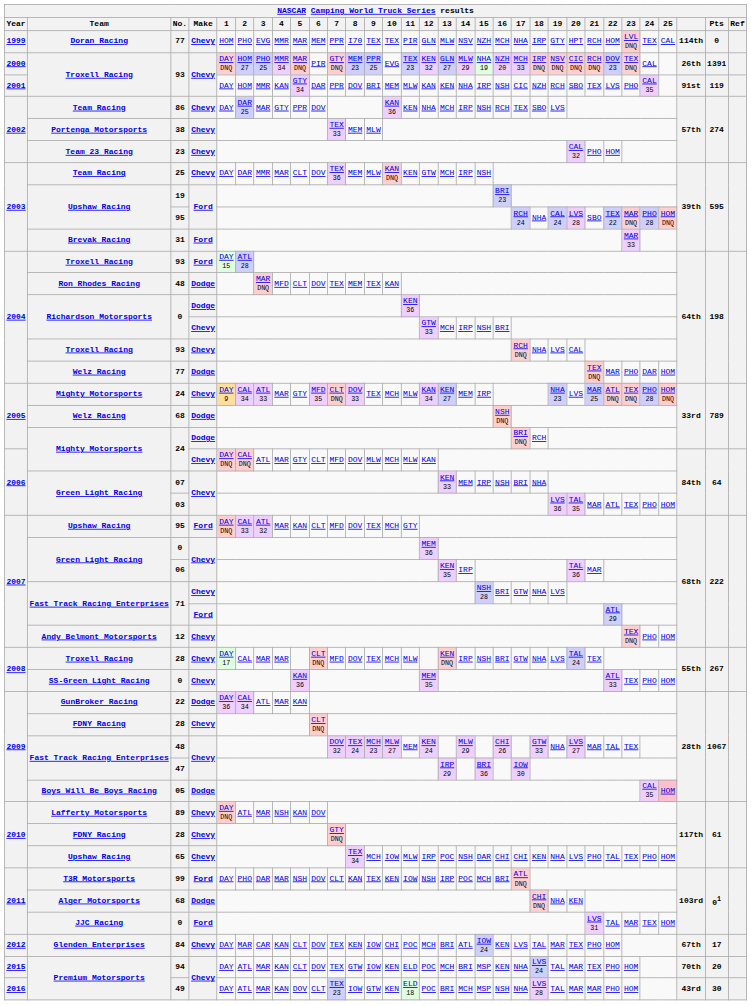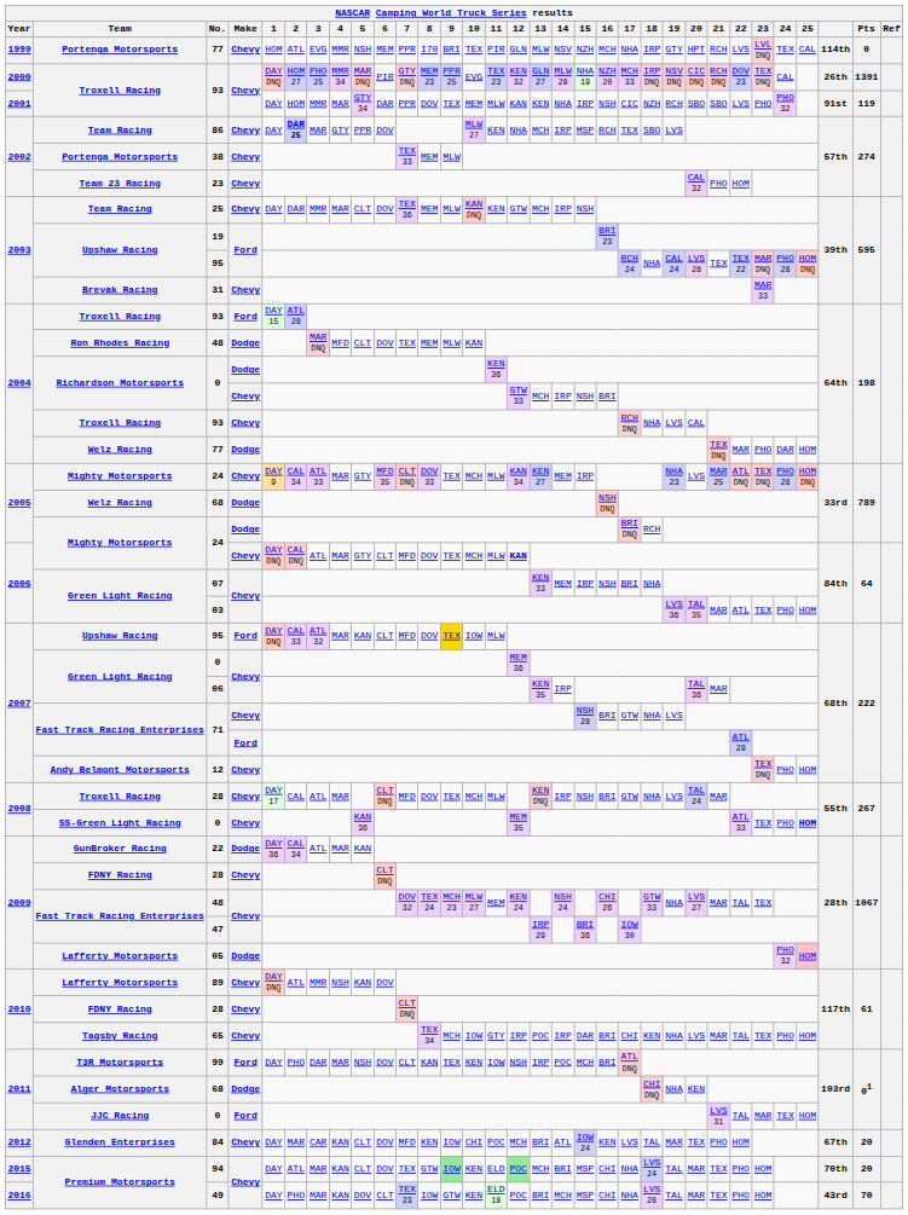1999 / 77 | Team: Doran Racing -> Portenga Motorsports
1999 / 77 | 2: PHO -> ATL
1999 / 77 | 5: MAR -> NSH
1999 / 77 | 9: TEX -> BRI
1999 / 77 | 22: HOM -> LVS
2001 / 93 | 4: KAN -> MAR
2001 / 93 | 9: BRI -> TEX
2001 / 93 | 21: TEX -> SBO
2001 / 93 | 24: CAL 35 -> PHO 32
86 | 2: normal -> bold
86 | 10: KAN 36 -> MLW 27
86 | 15: NSH -> MSP
2003 / 95 | 21: SBO -> TEX
31 | Make: Ford -> Chevy
2004 / 48 | 9: TEX -> MLW
2006 / 24 | 9: MLW -> TEX
2006 / 24 | 12: normal -> bold
2007 / 95 | 9: no background -> gold background
2007 / 95 | 10: MCH -> IOW
2007 / 95 | 11: GTY -> MLW
2008 / 28 | 3: MAR -> ATL
2008 / 28 | 21: TEX -> MAR
2008 / 0 | 25: normal -> bold
2009 / 48 | 14: MLW 29 -> NSH 24
05 | Team: Boys Will Be Boys Racing -> Lafferty Motorsports
05 | 24: CAL 35 -> PHO 32
89 | 3: MAR -> MMR
2010 / 28 | 7: GTY DNQ -> CLT DNQ
65 | Team: Upshaw Racing -> Tagsby Racing
65 | 11: MLW -> GTY
65 | 14: NSH -> IRP
65 | 16: CHI -> BRI
65 | 21: PHO -> MAR
84 | 7: TEX -> MFD
84 | Pts: 17 -> 20
94 | 9: no background -> lightgreen background
94 | 12: no background -> lightgreen background
94 | 16: KEN -> CHI
49 | 2: ATL -> PHO
49 | 16: NSH -> CHI
49 | 21: MAR -> TEX
49 | Pts: 30 -> 70
